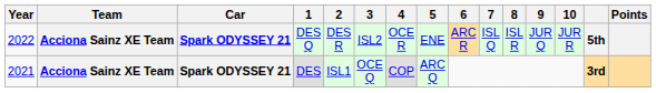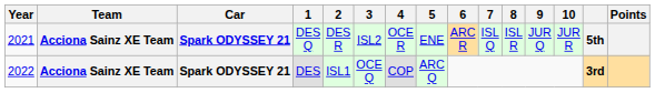DES Q | Year: 2022 -> 2021
DES | Year: 2021 -> 2022
